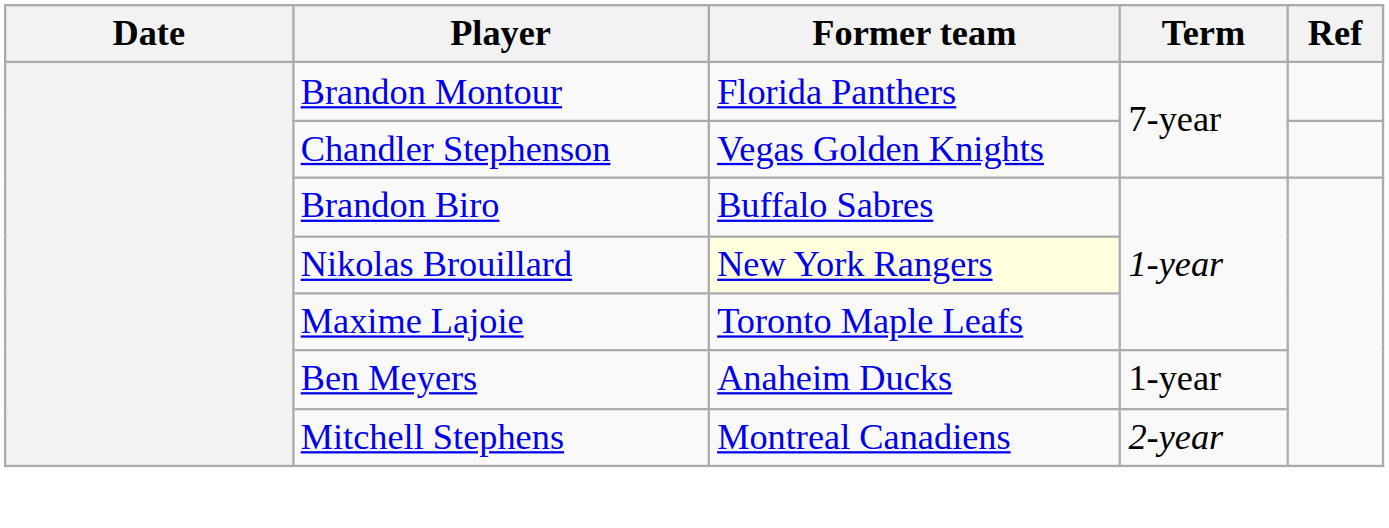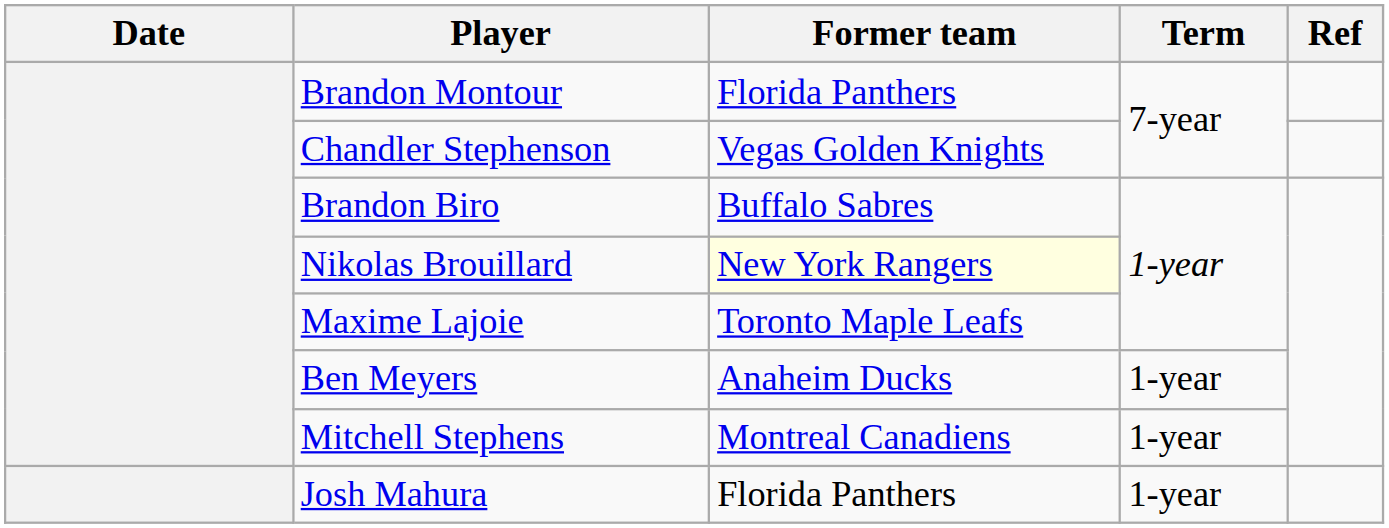Mitchell Stephens | Term: 2-year -> 1-year
+ row: Josh Mahura | Florida Panthers | 1-year
